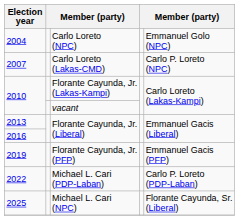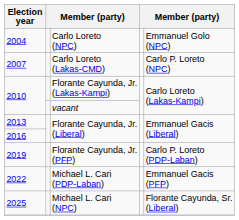2019 | column 5: Emmanuel Gacis (PFP) -> Carlo P. Loreto (PDP-Laban)
2022 | column 5: Carlo P. Loreto (PDP-Laban) -> Emmanuel Gacis (PFP)
